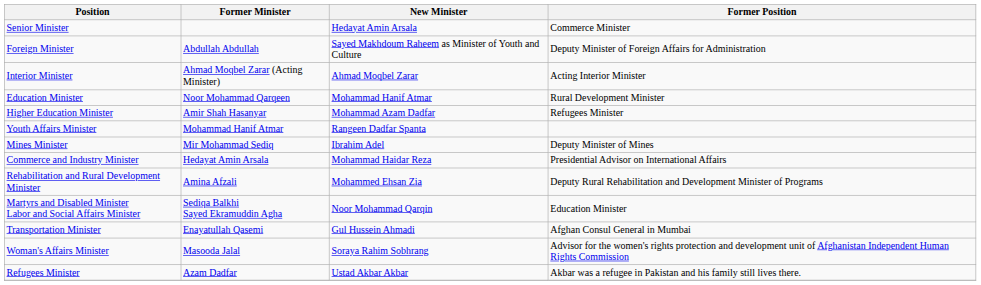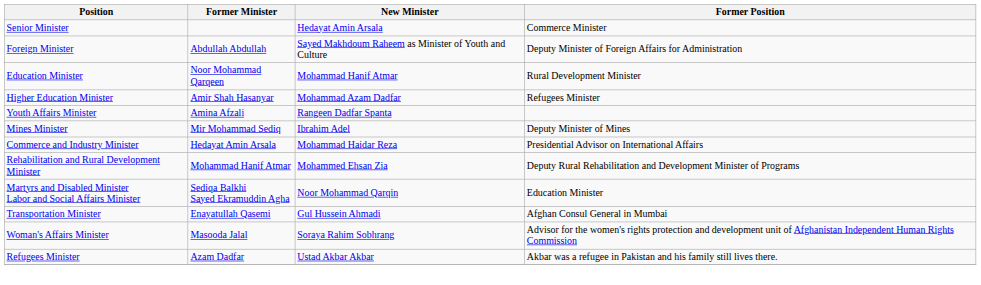- row: Interior Minister | Ahmad Moqbel Zarar (Acting Minister) | Ahmad Moqbel Zarar | Acting Interior Minister
Youth Affairs Minister | Former Minister: Mohammad Hanif Atmar -> Amina Afzali
Rehabilitation and Rural Development Minister | Former Minister: Amina Afzali -> Mohammad Hanif Atmar
